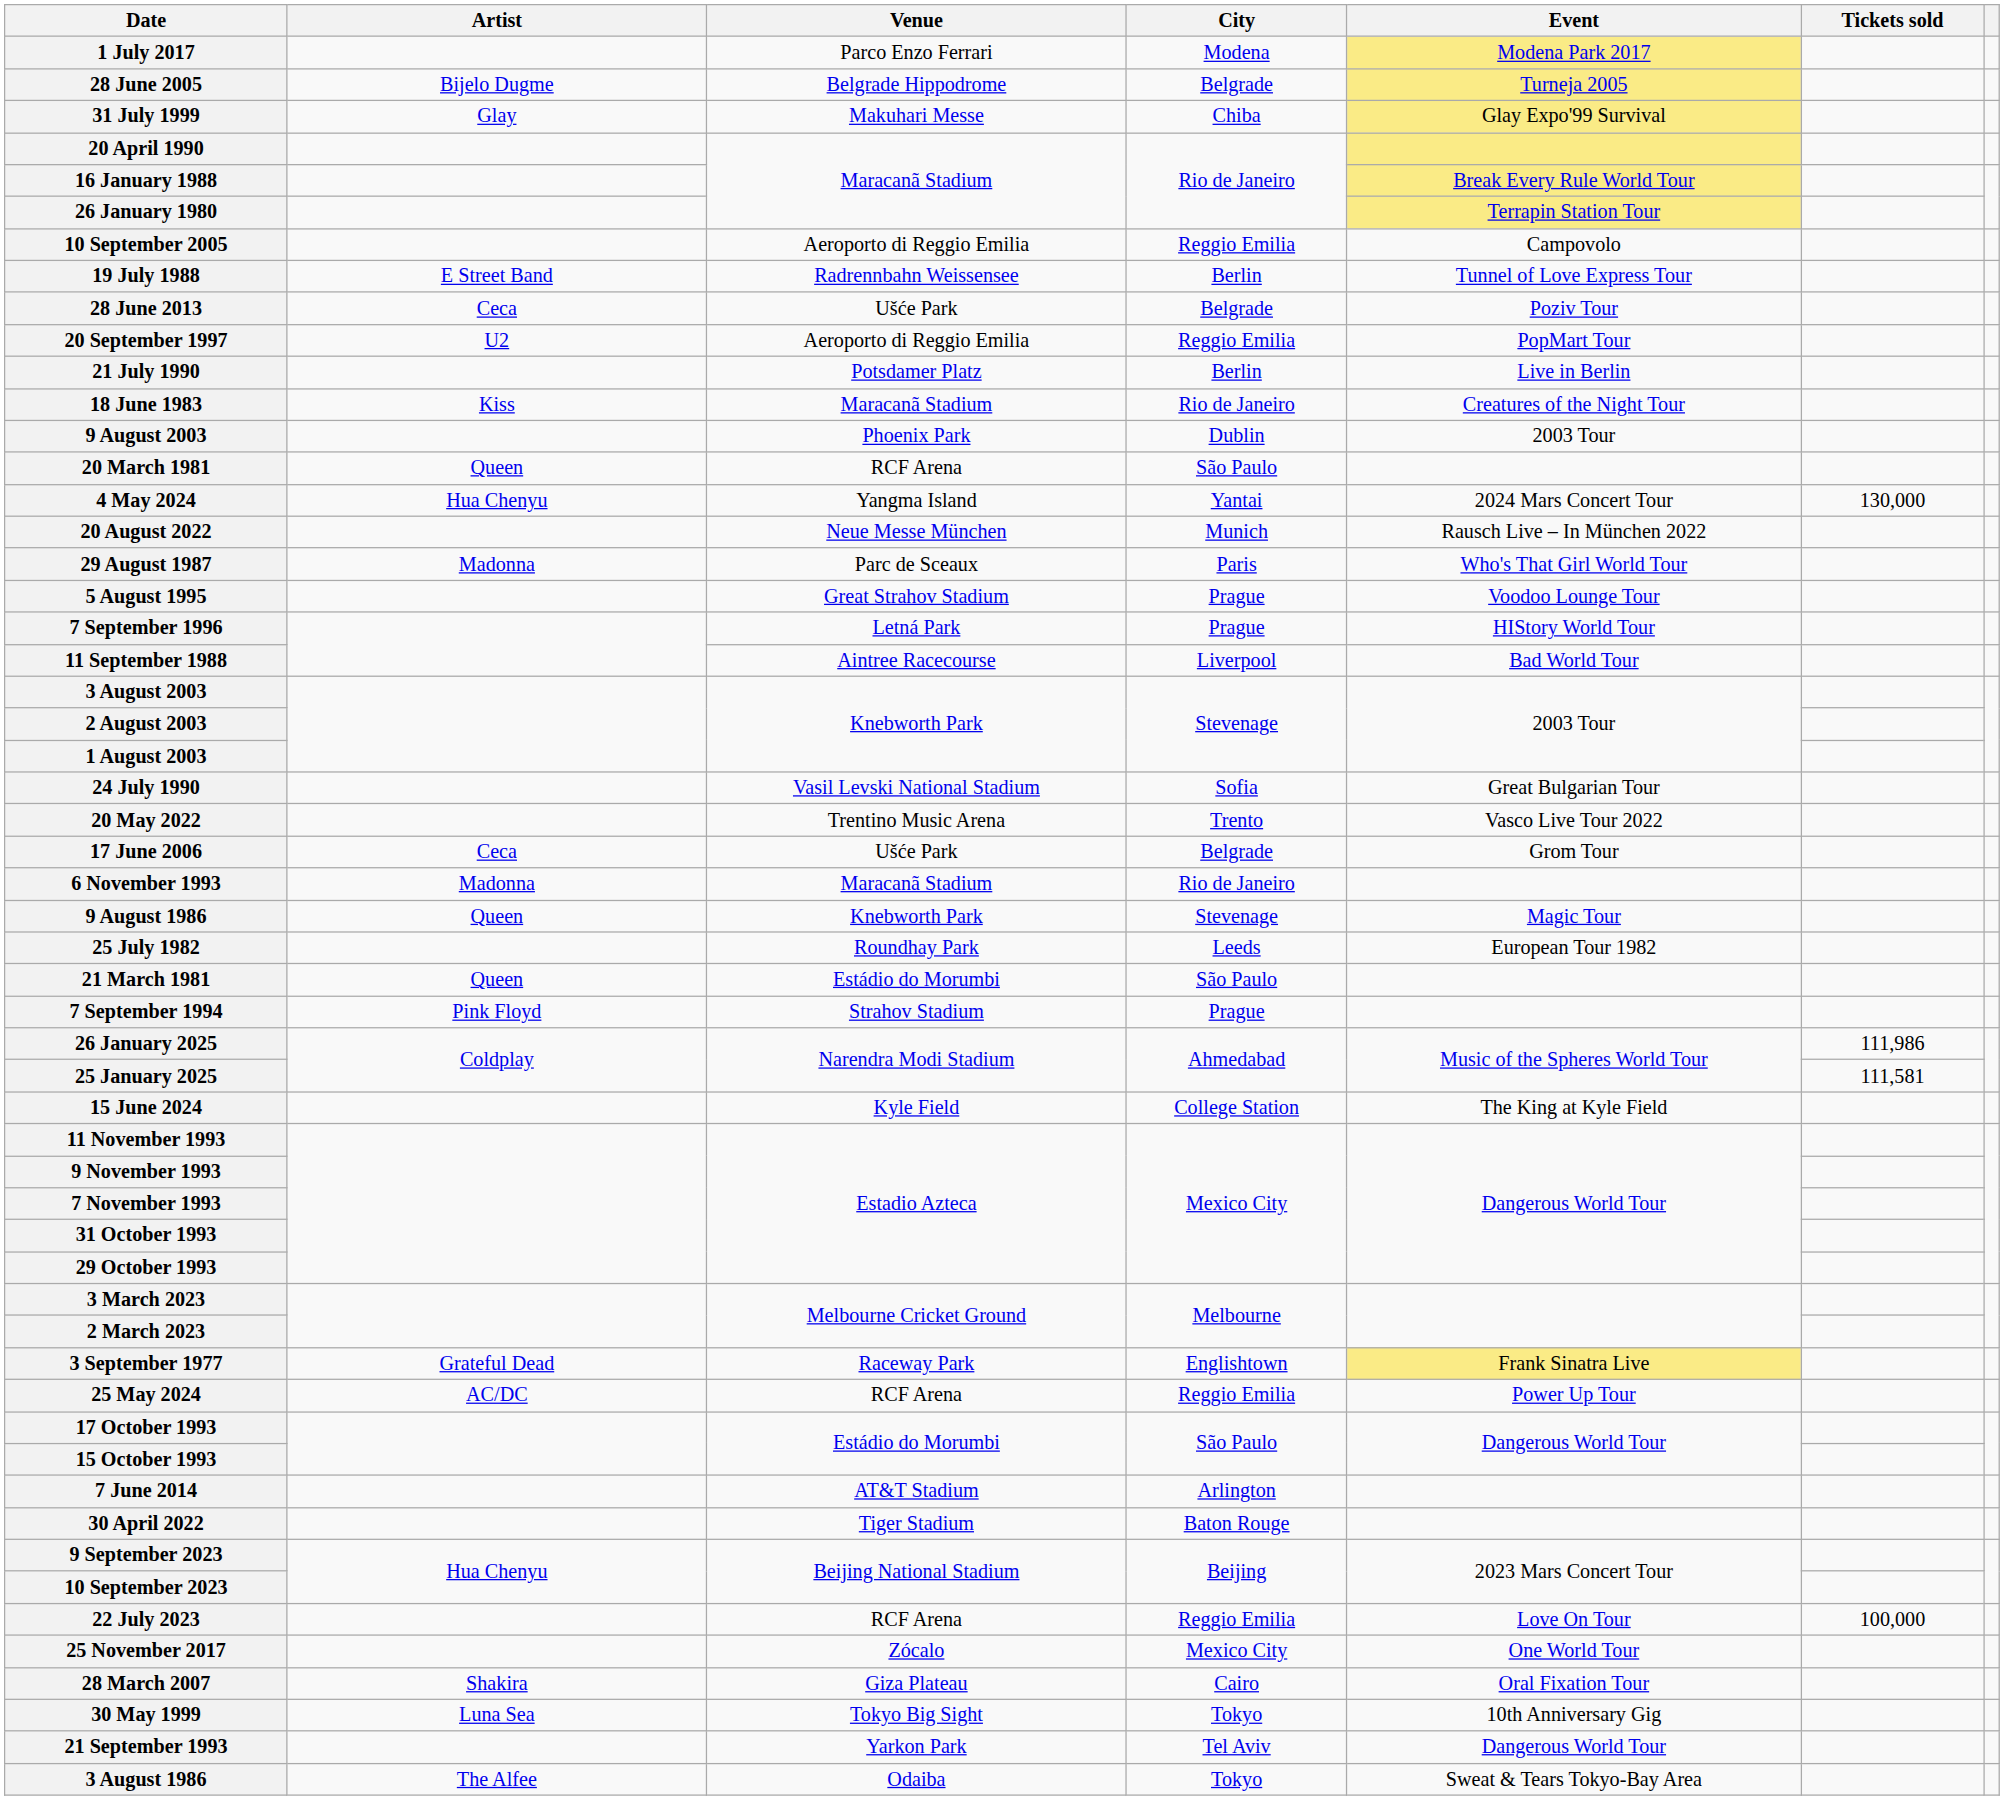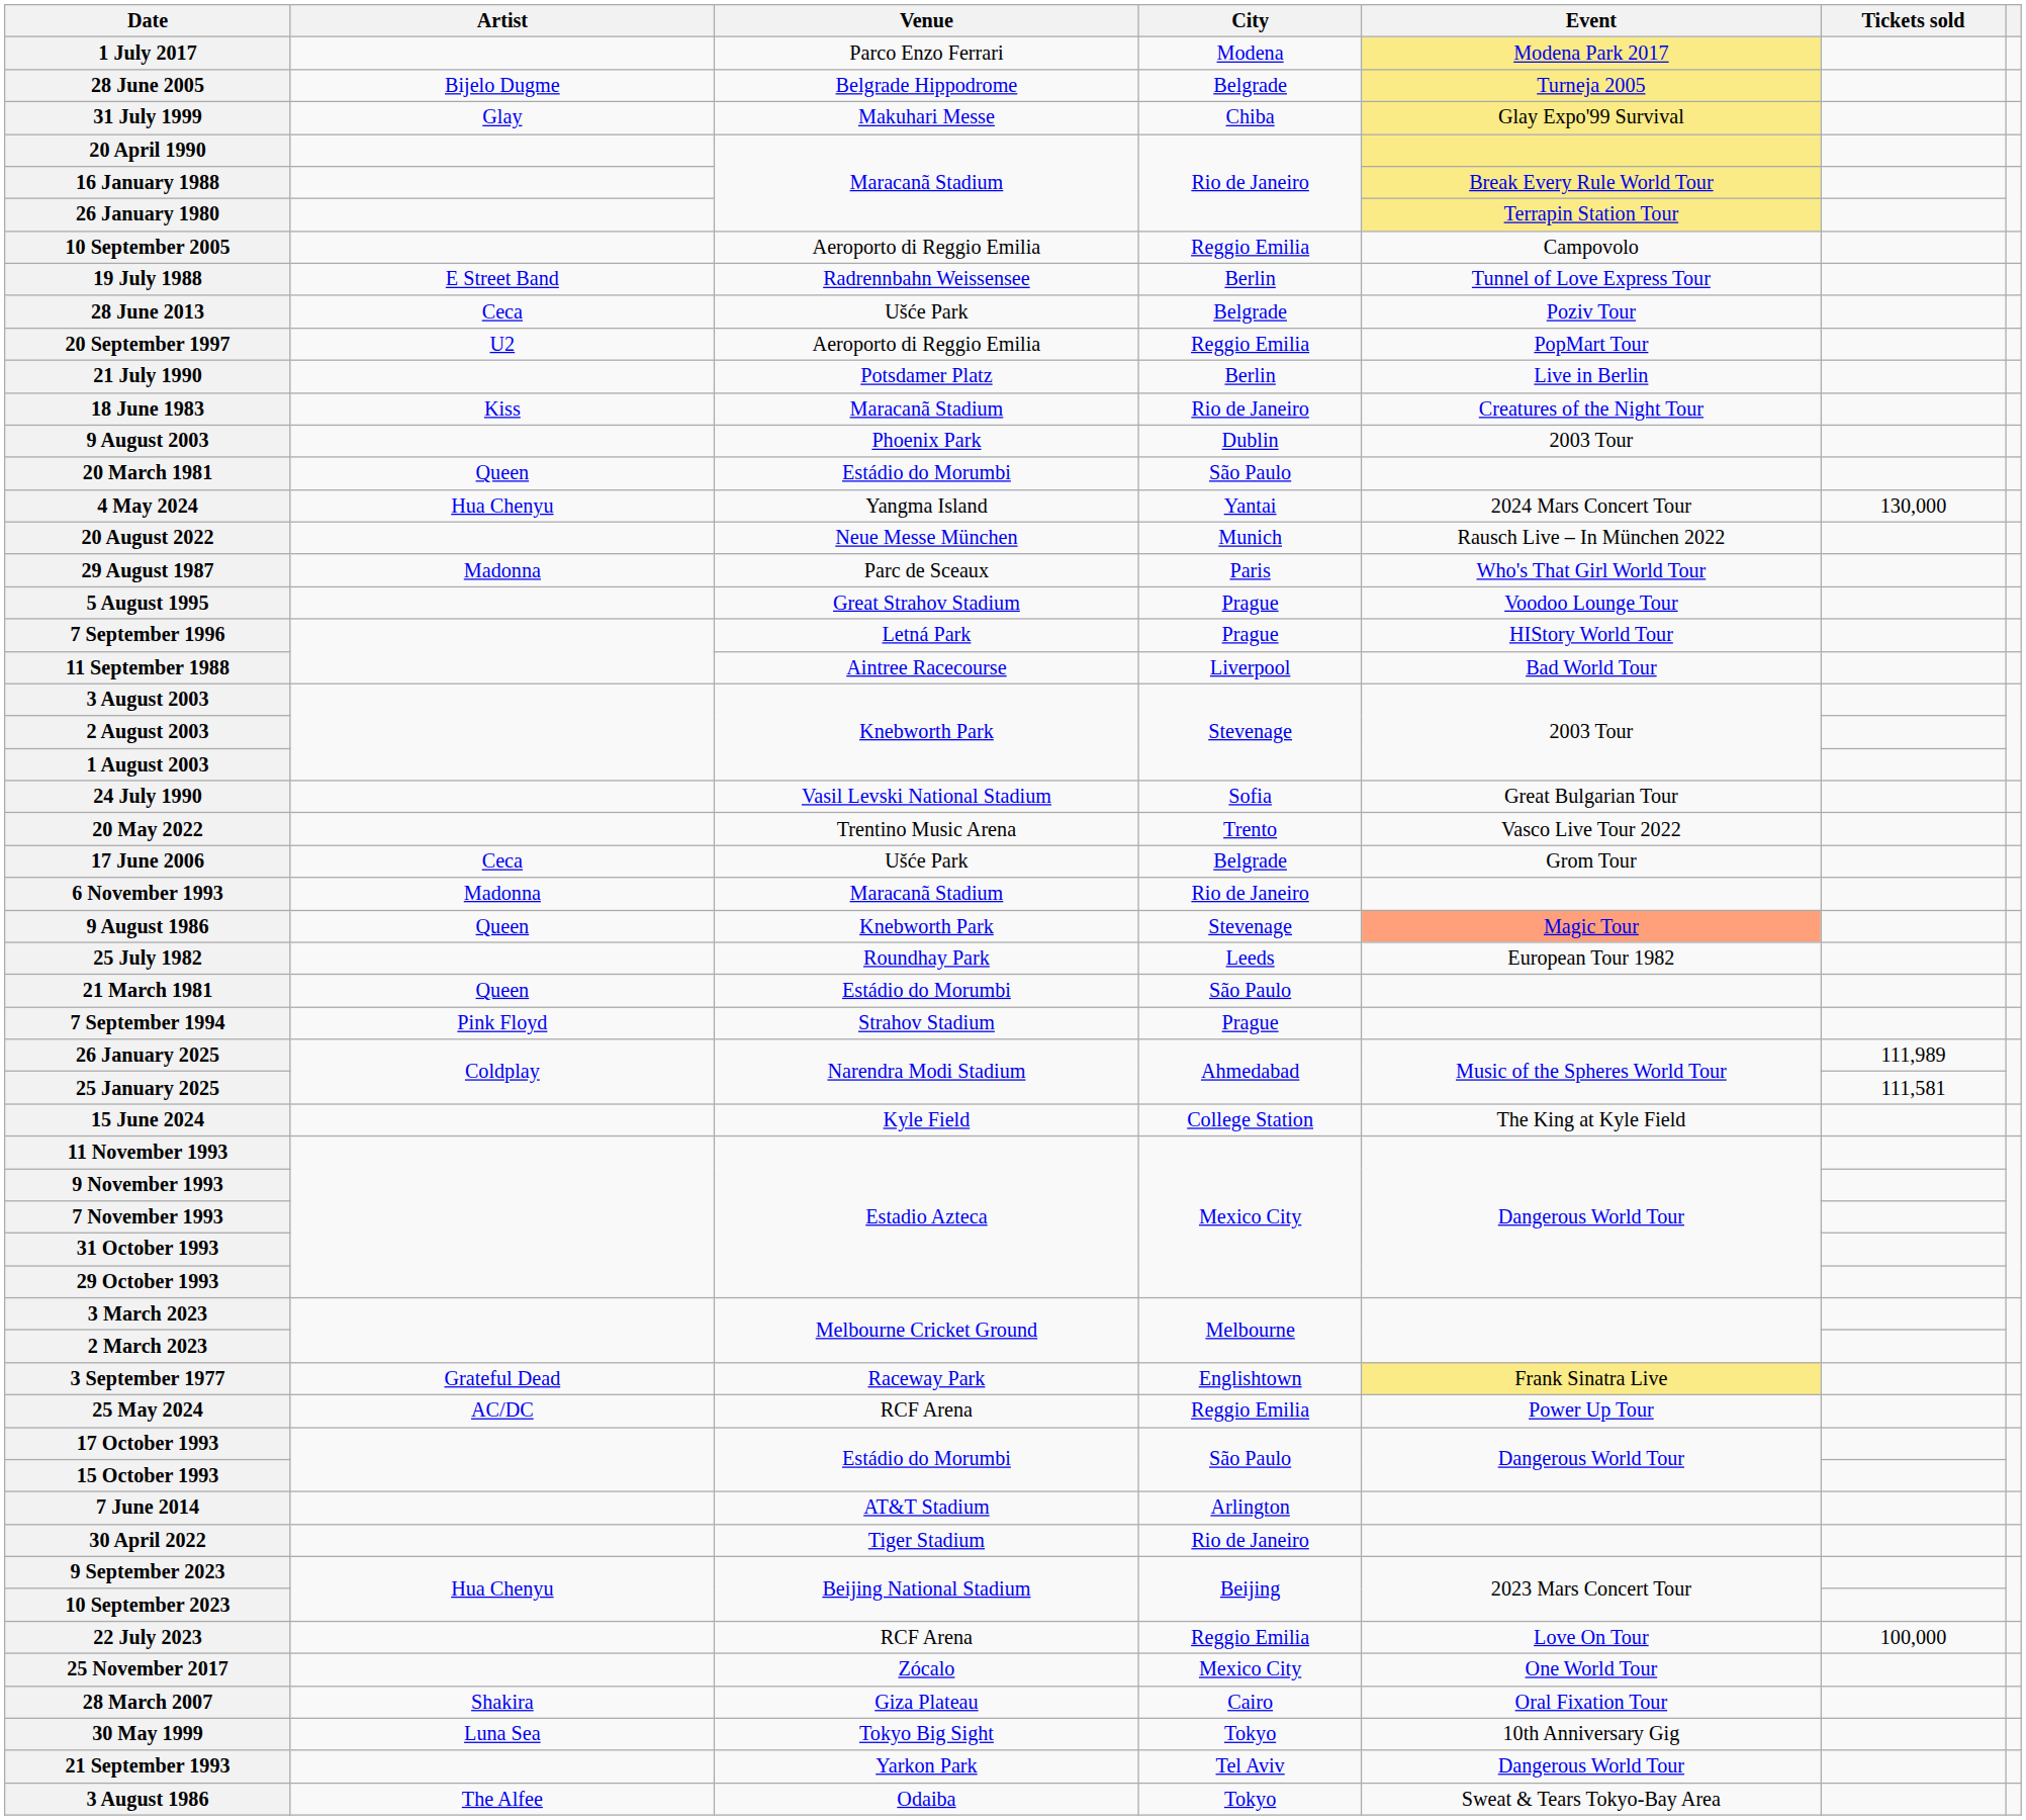20 March 1981 | Venue: RCF Arena -> Estádio do Morumbi
9 August 1986 | Event: no background -> lightsalmon background
26 January 2025 | Tickets sold: 111,986 -> 111,989
30 April 2022 | City: Baton Rouge -> Rio de Janeiro
